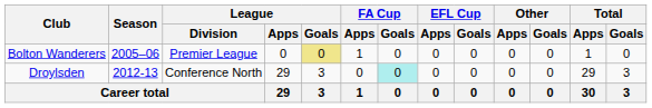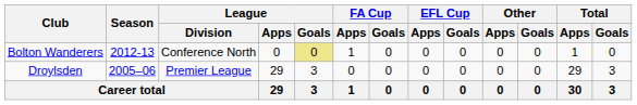Bolton Wanderers | Season: 2005–06 -> 2012-13
Bolton Wanderers | League / Division: Premier League -> Conference North
Droylsden | Season: 2012-13 -> 2005–06
Droylsden | League / Division: Conference North -> Premier League
Droylsden | FA Cup / Goals: paleturquoise background -> no background
